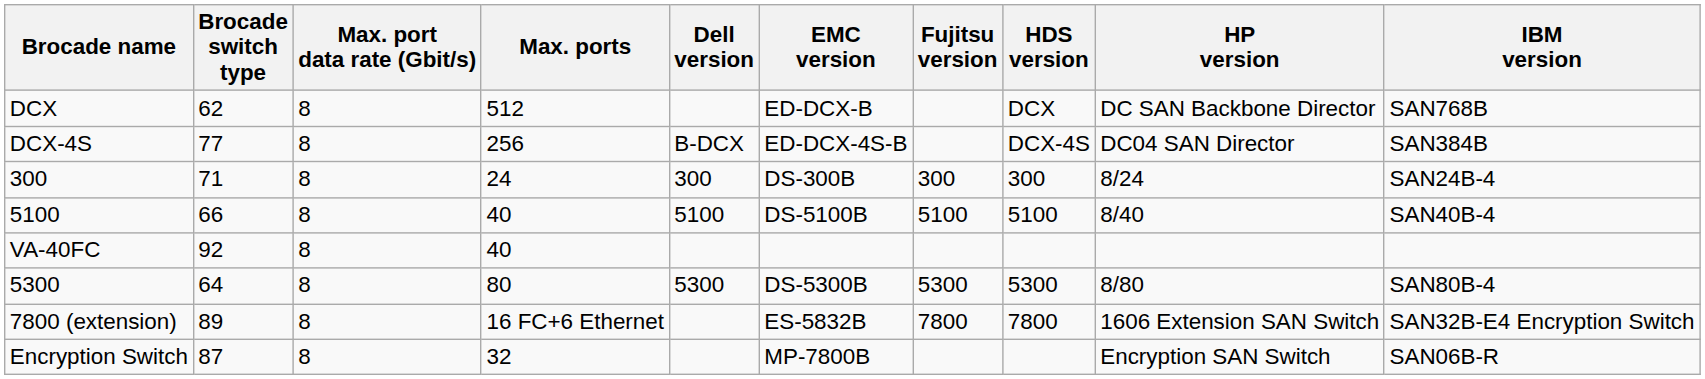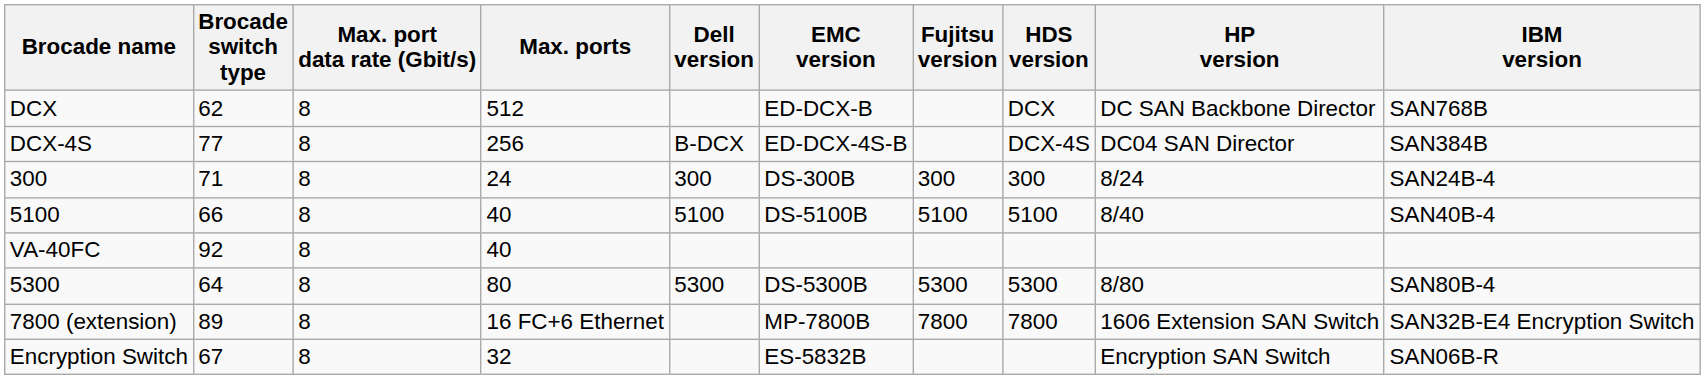7800 (extension) | EMC version: ES-5832B -> MP-7800B
Encryption Switch | Brocade switch type: 87 -> 67
Encryption Switch | EMC version: MP-7800B -> ES-5832B
